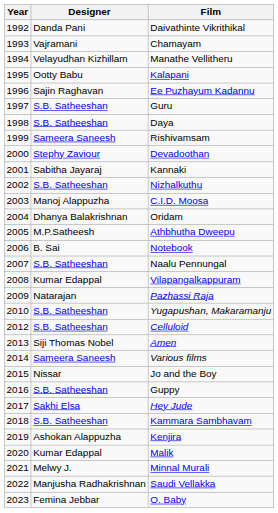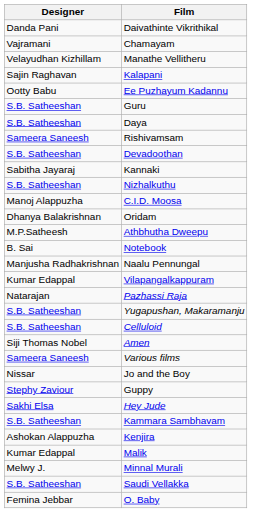- column: Year | 1992 | 1993 | 1994 | 1995 | 1996 | 1997 | 1998 | 1999 | 2000 | 2001 | 2002 | 2003 | 2004 | 2005 | 2006 | 2007 | 2008 | 2009 | 2010 | 2012 | 2013 | 2014 | 2015 | 2016 | 2017 | 2018 | 2019 | 2020 | 2021 | 2022 | 2023
Kalapani | Designer: Ootty Babu -> Sajin Raghavan
Ee Puzhayum Kadannu | Designer: Sajin Raghavan -> Ootty Babu
Devadoothan | Designer: Stephy Zaviour -> S.B. Satheeshan
Naalu Pennungal | Designer: S.B. Satheeshan -> Manjusha Radhakrishnan
Guppy | Designer: S.B. Satheeshan -> Stephy Zaviour
Saudi Vellakka | Designer: Manjusha Radhakrishnan -> S.B. Satheeshan
